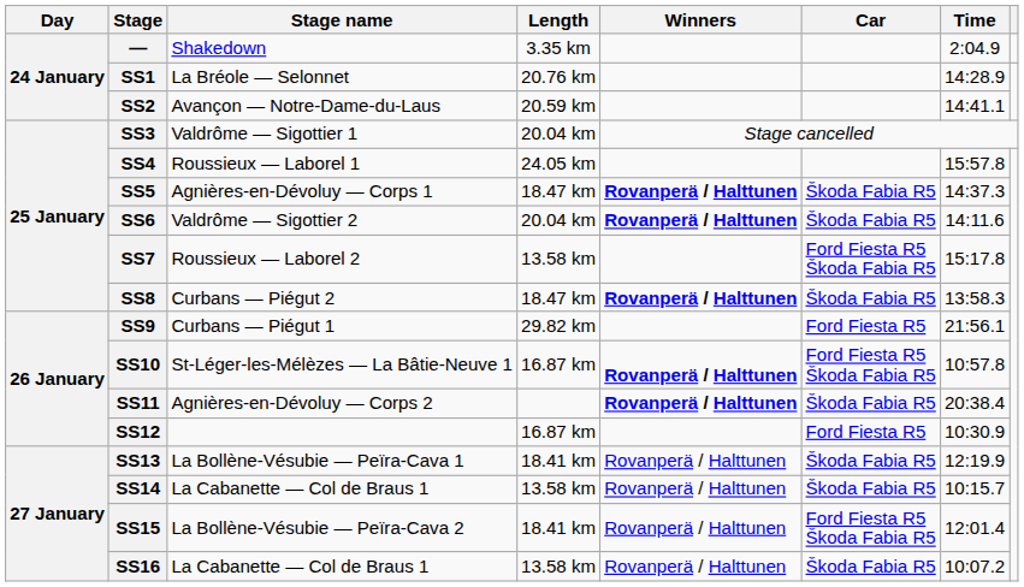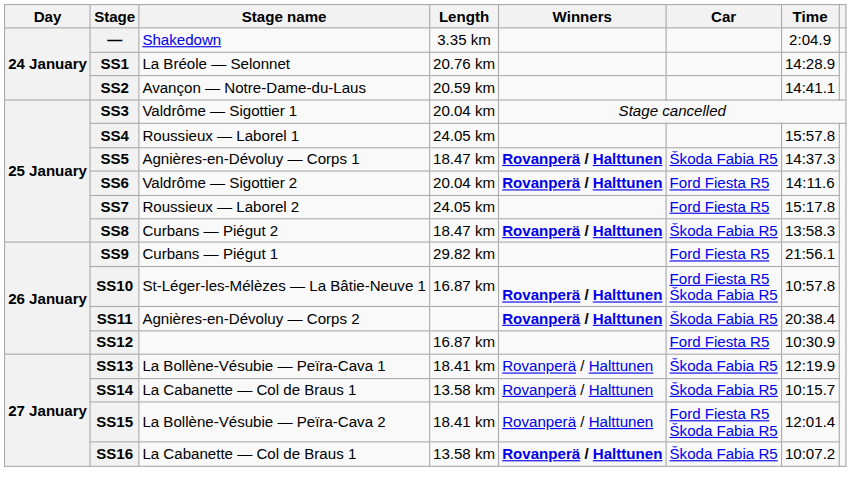SS6 | Car: Škoda Fabia R5 -> Ford Fiesta R5
SS7 | Length: 13.58 km -> 24.05 km
SS7 | Car: Ford Fiesta R5 Škoda Fabia R5 -> Ford Fiesta R5
SS16 | Winners: normal -> bold
